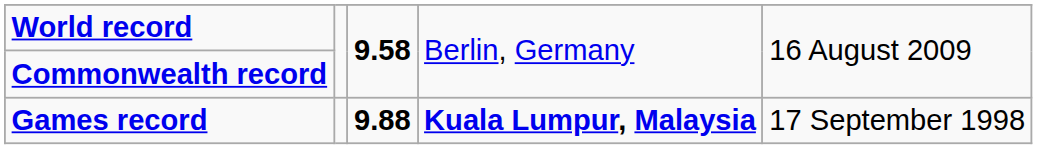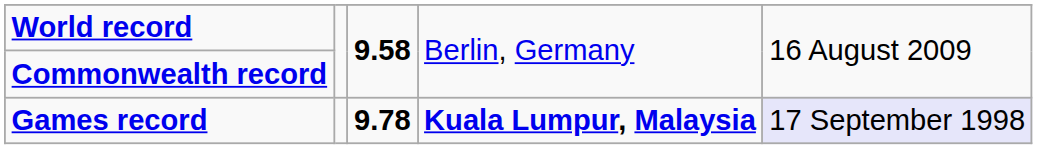Games record | column 3: 9.88 -> 9.78
Games record | column 5: no background -> lavender background
